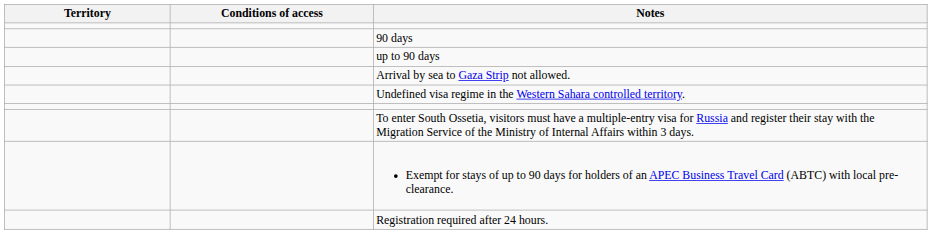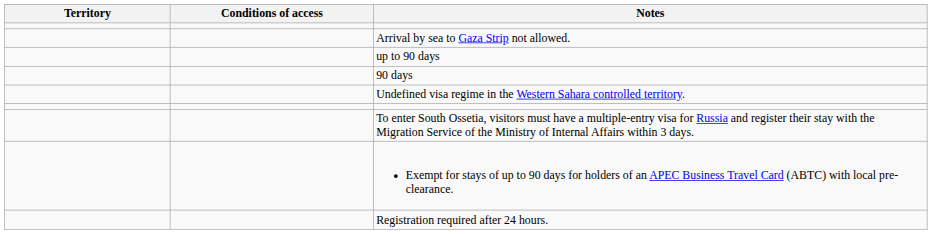rows swapped: 90 days <-> Arrival by sea to Gaza Strip not allowed.
